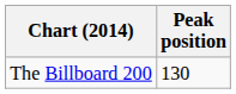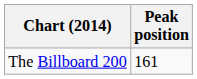The Billboard 200 | Peak position: 130 -> 161
